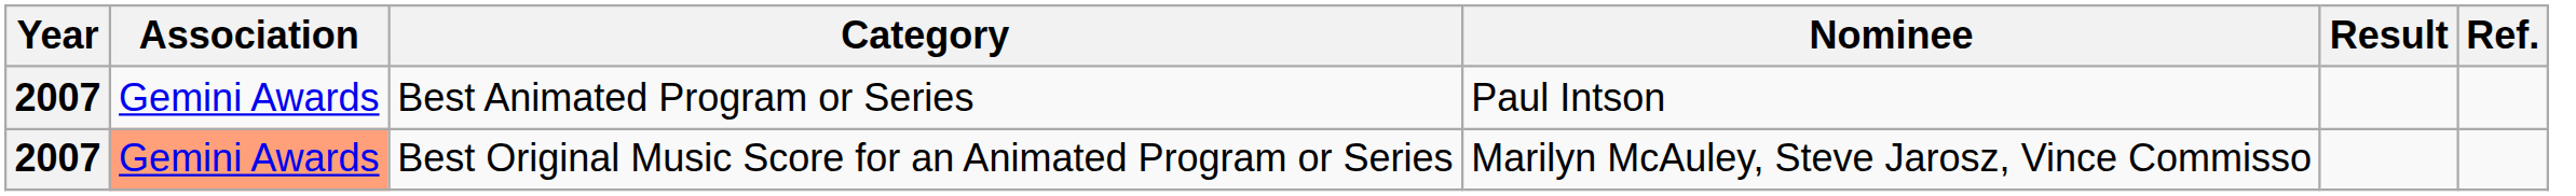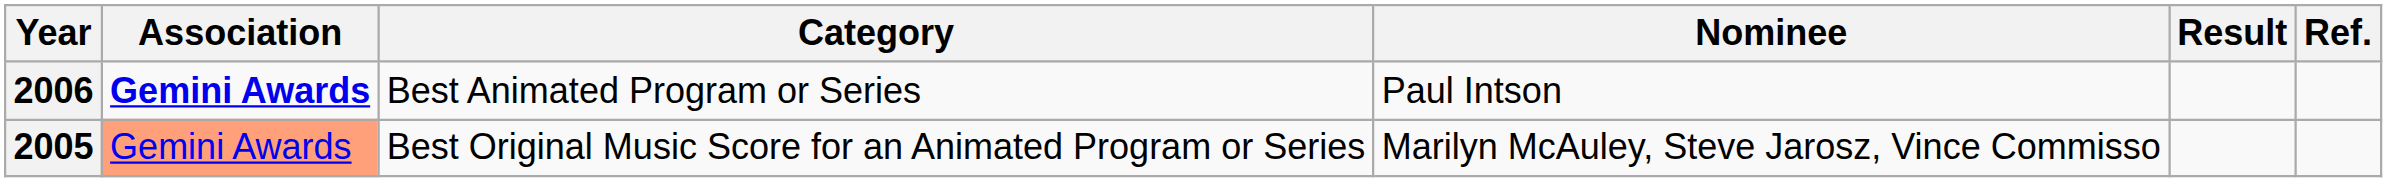Best Animated Program or Series | Year: 2007 -> 2006
Best Animated Program or Series | Association: normal -> bold
Best Original Music Score for an Animated Program or Series | Year: 2007 -> 2005
